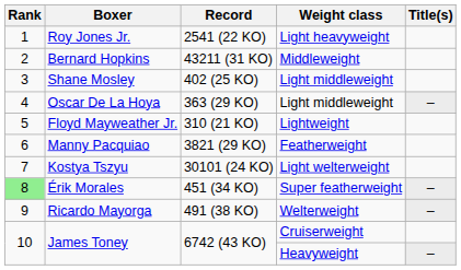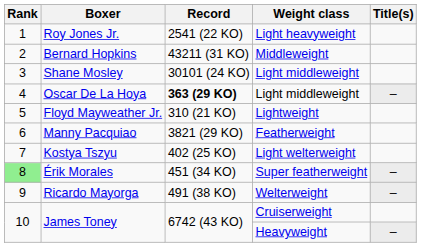Shane Mosley | Record: 402 (25 KO) -> 30101 (24 KO)
Oscar De La Hoya | Record: normal -> bold
Kostya Tszyu | Record: 30101 (24 KO) -> 402 (25 KO)
